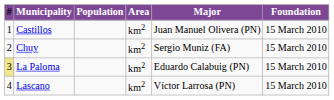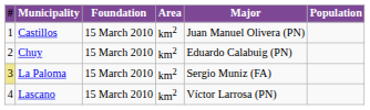columns swapped: Population <-> Foundation
Chuy | Major: Sergio Muniz (FA) -> Eduardo Calabuig (PN)
La Paloma | Major: Eduardo Calabuig (PN) -> Sergio Muniz (FA)
